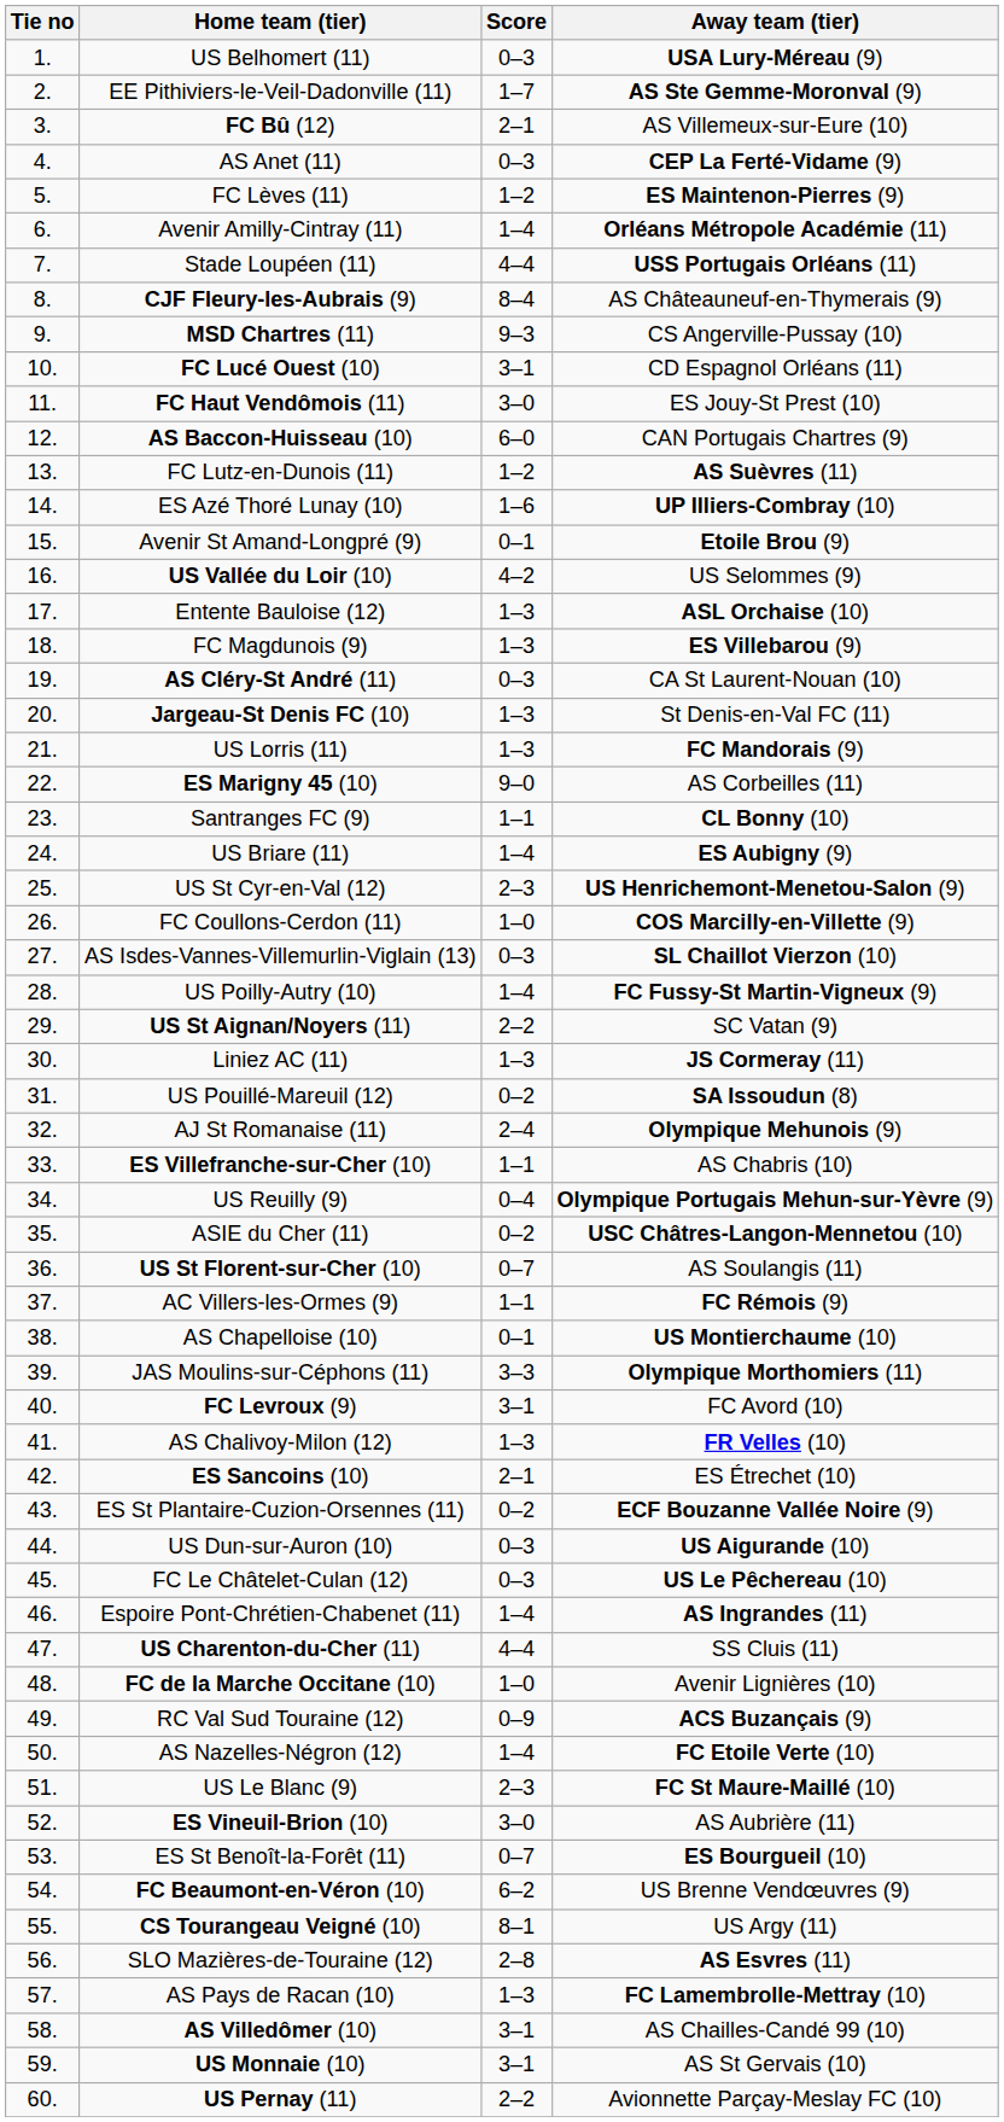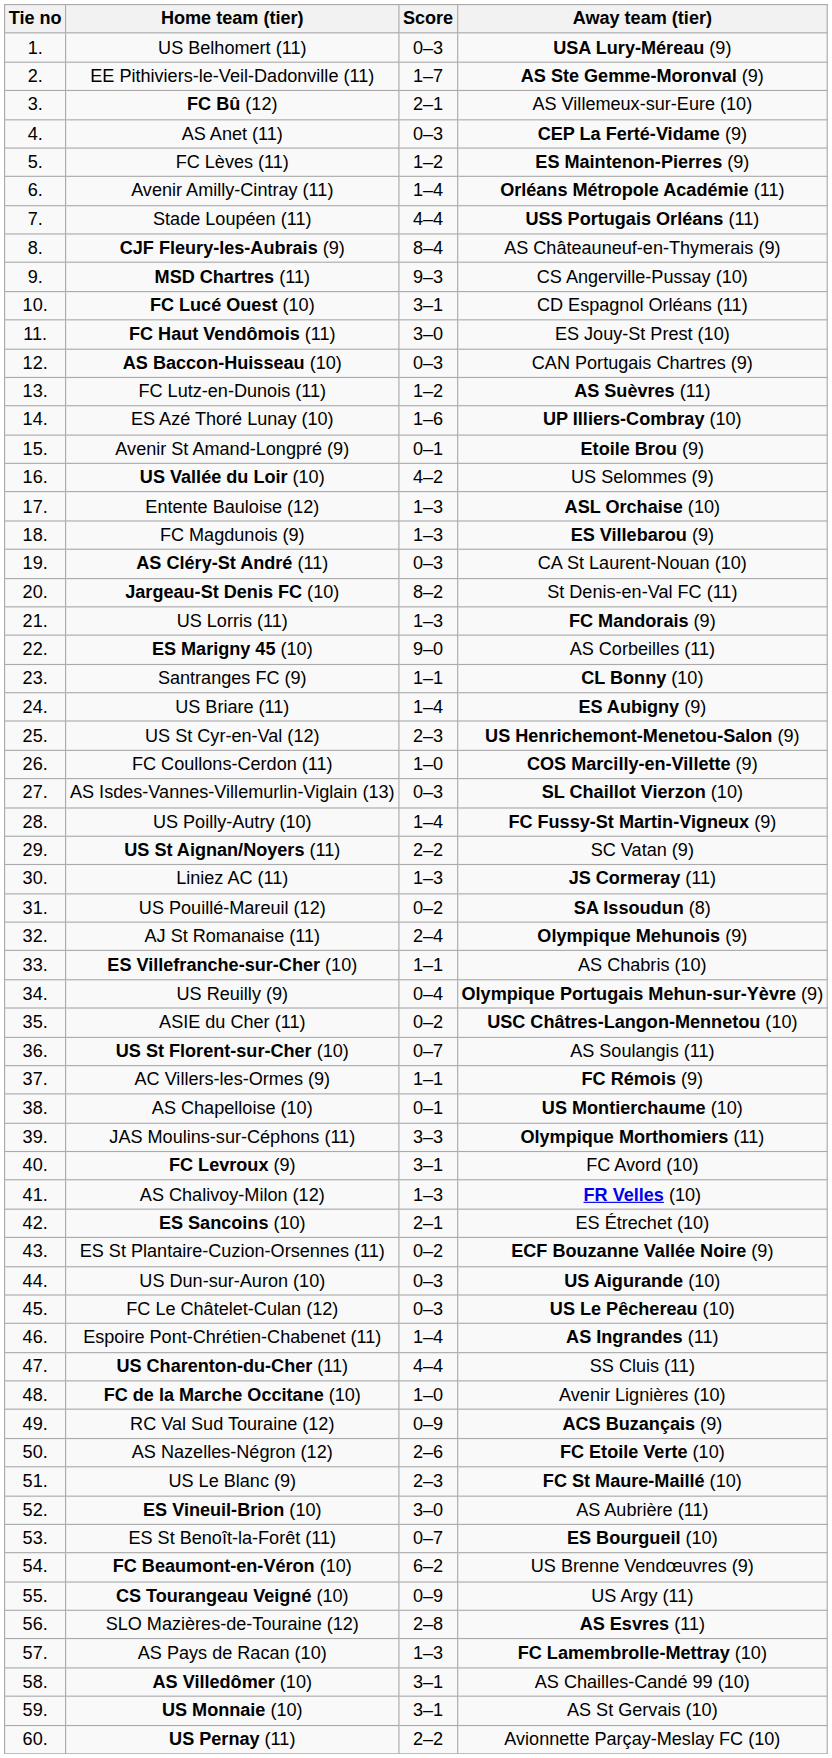AS Baccon-Huisseau (10) | Score: 6–0 -> 0–3
Jargeau-St Denis FC (10) | Score: 1–3 -> 8–2
AS Nazelles-Négron (12) | Score: 1–4 -> 2–6
CS Tourangeau Veigné (10) | Score: 8–1 -> 0–9
